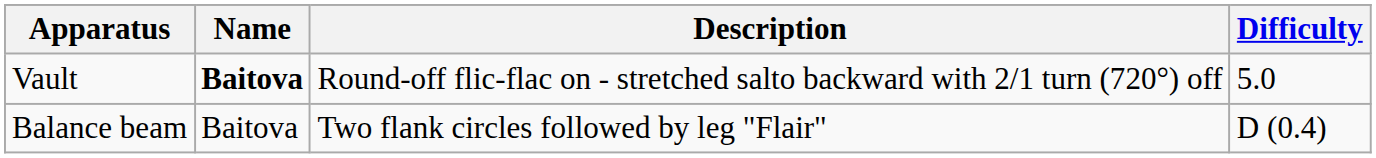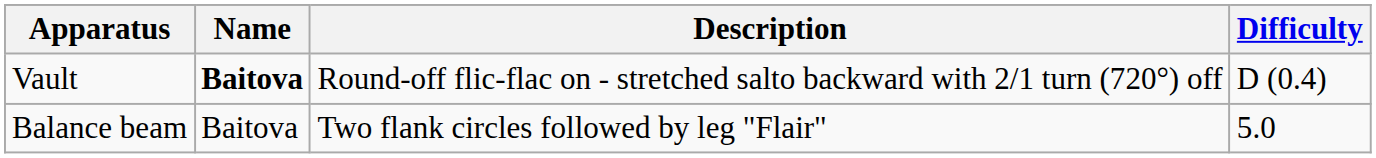Vault | Difficulty: 5.0 -> D (0.4)
Balance beam | Difficulty: D (0.4) -> 5.0
